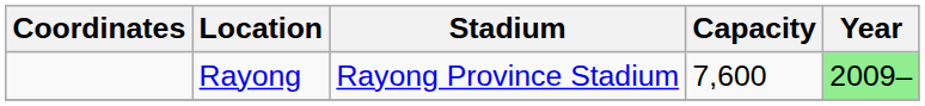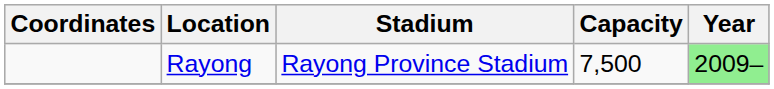Rayong | Capacity: 7,600 -> 7,500
